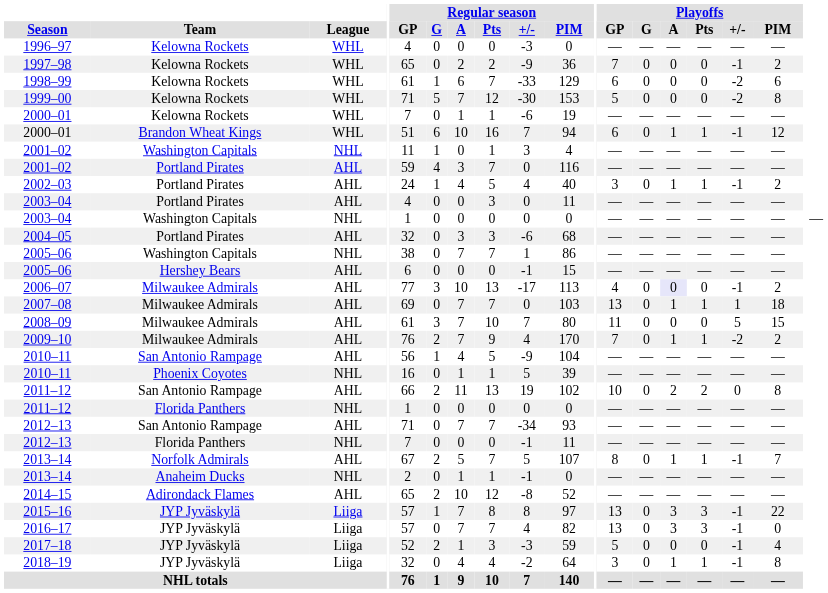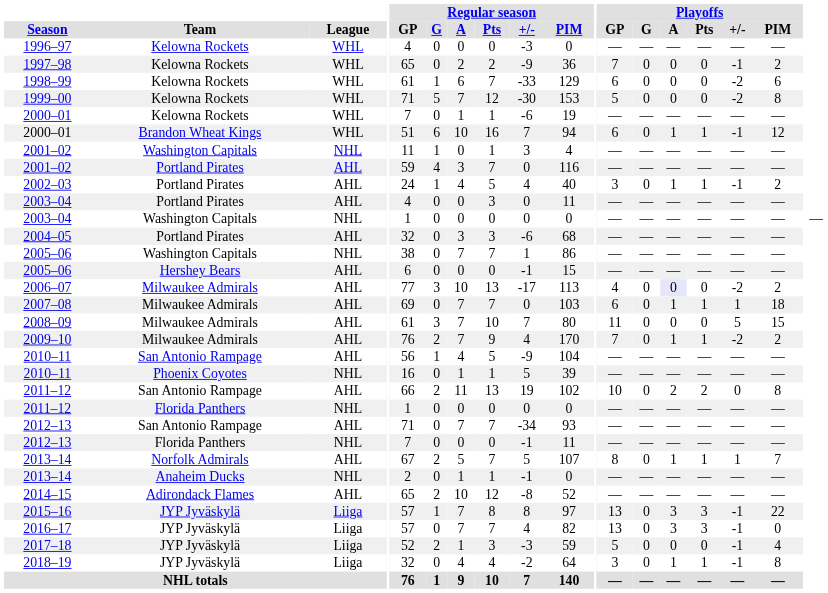2006–07 | Playoffs / +/-: -1 -> -2
2007–08 | Playoffs / GP: 13 -> 6
2013–14 / Norfolk Admirals | Playoffs / +/-: -1 -> 1
